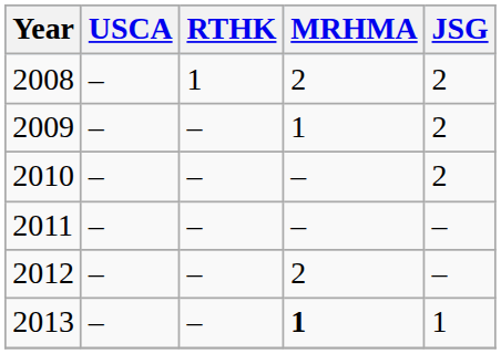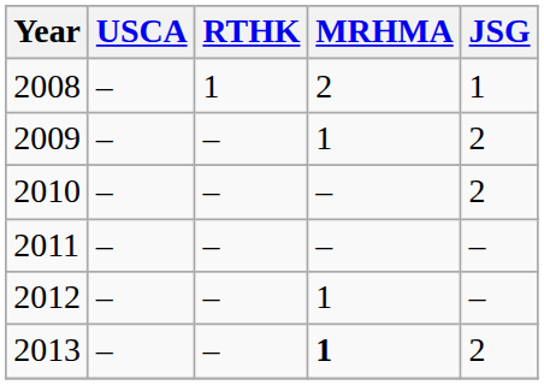2008 | JSG: 2 -> 1
2012 | MRHMA: 2 -> 1
2013 | JSG: 1 -> 2
